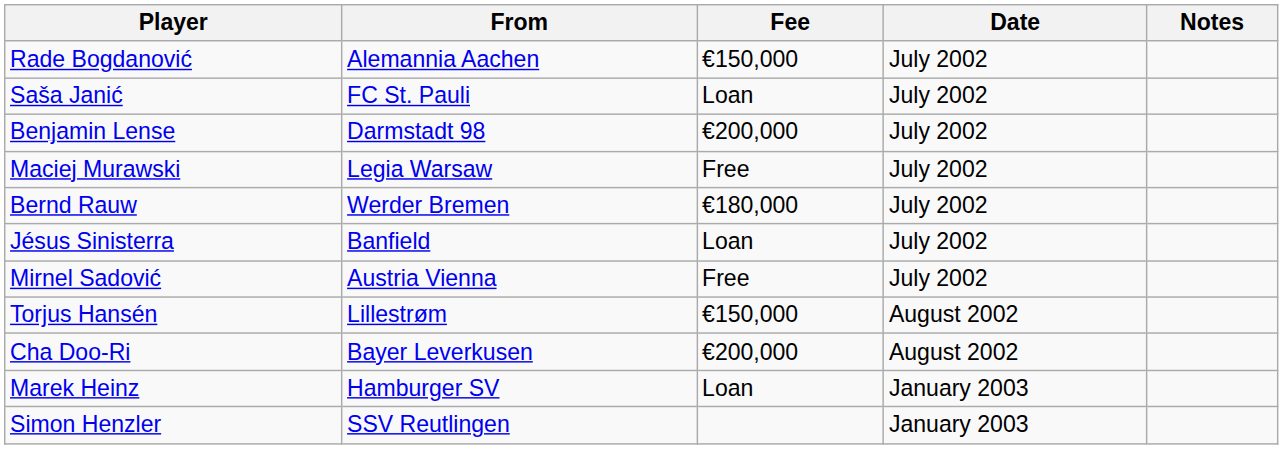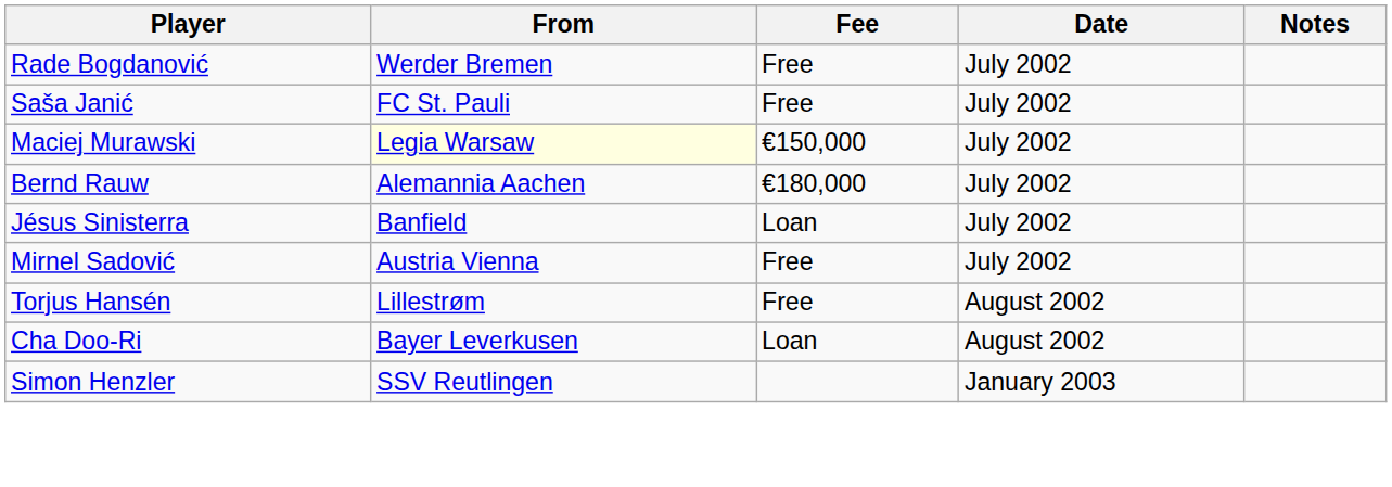Rade Bogdanović | From: Alemannia Aachen -> Werder Bremen
Rade Bogdanović | Fee: €150,000 -> Free
Saša Janić | Fee: Loan -> Free
- row: Benjamin Lense | Darmstadt 98 | €200,000 | July 2002
Maciej Murawski | From: no background -> lightyellow background
Maciej Murawski | Fee: Free -> €150,000
Bernd Rauw | From: Werder Bremen -> Alemannia Aachen
Torjus Hansén | Fee: €150,000 -> Free
Cha Doo-Ri | Fee: €200,000 -> Loan
- row: Marek Heinz | Hamburger SV | Loan | January 2003
